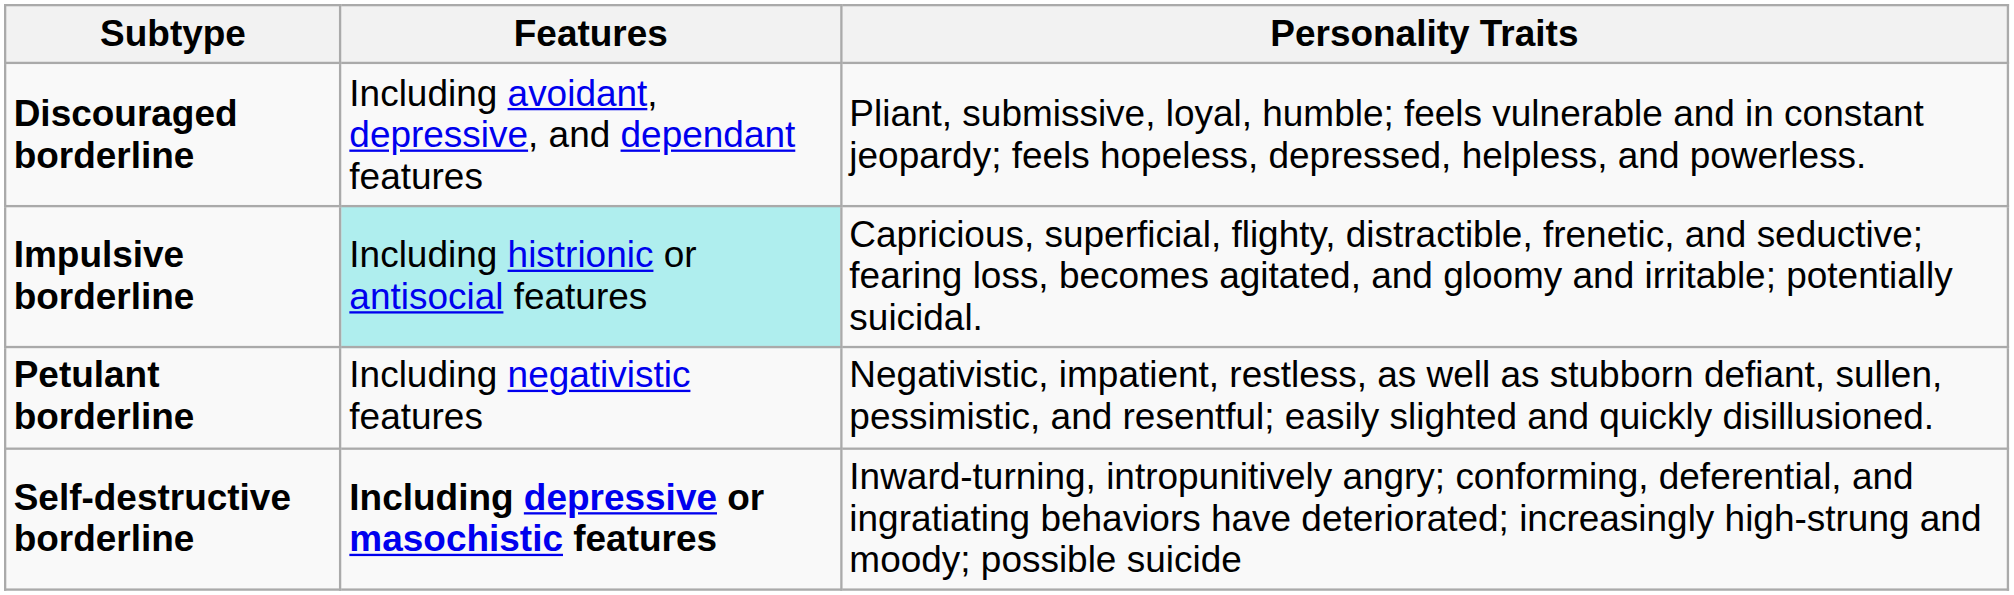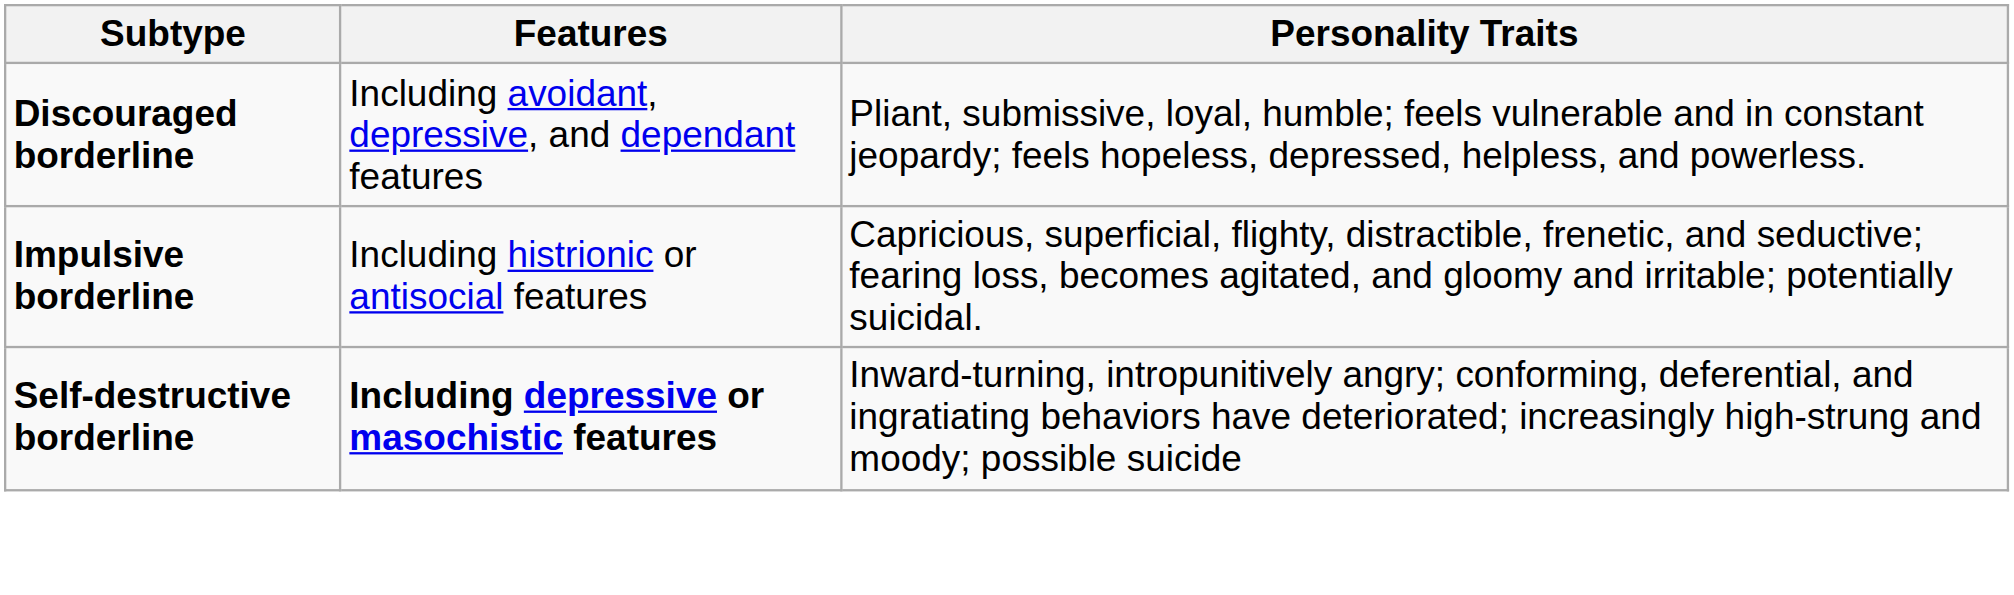Impulsive borderline | Features: paleturquoise background -> no background
- row: Petulant borderline | Including negativistic features | Negativistic, impatient, restless, as well as stubborn defiant, sullen, pessimistic, and resentful; easily slighted and quickly disillusioned.
